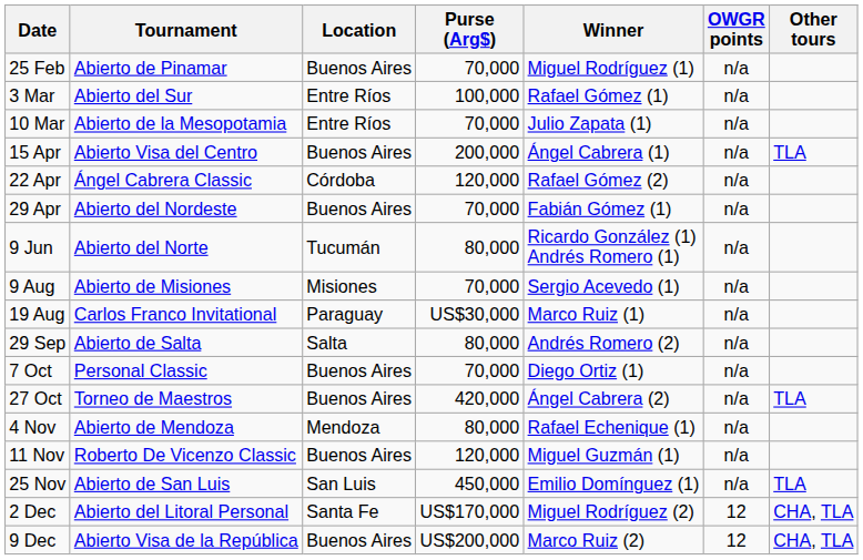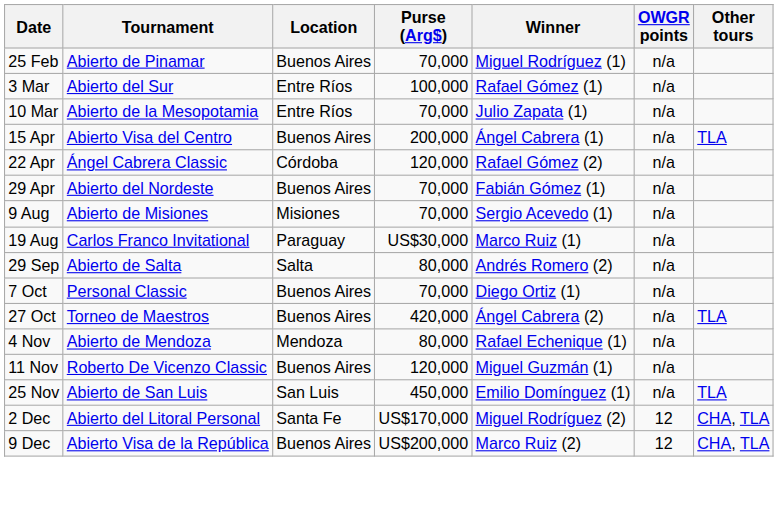- row: 9 Jun | Abierto del Norte | Tucumán | 80,000 | Ricardo González (1) Andrés Romero (1) | n/a
